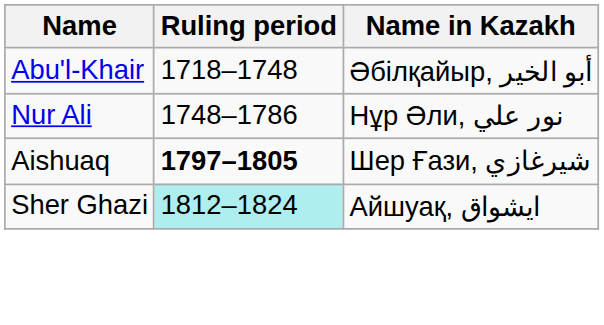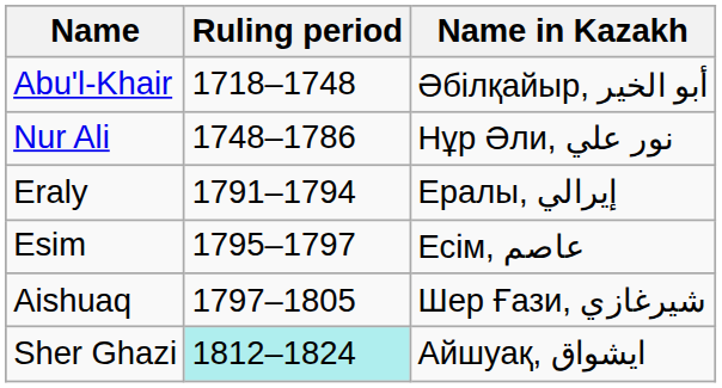+ row: Eraly | 1791–1794 | Ералы, إيرالي
+ row: Esim | 1795–1797 | Есім, عاصم
Aishuaq | Ruling period: bold -> normal
